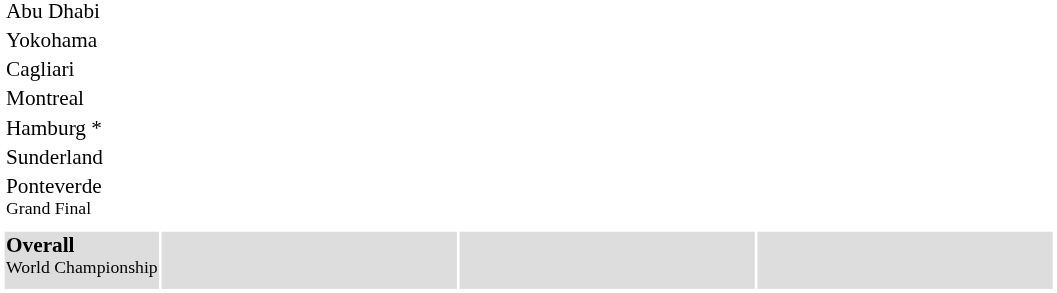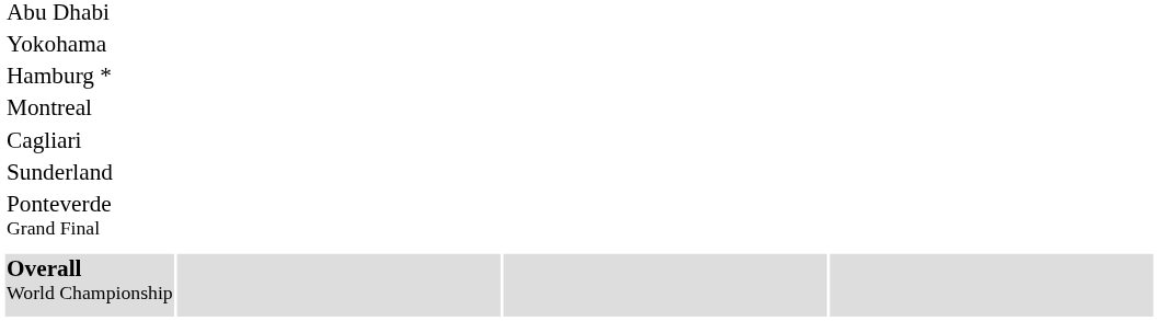rows swapped: Cagliari <-> Hamburg *
